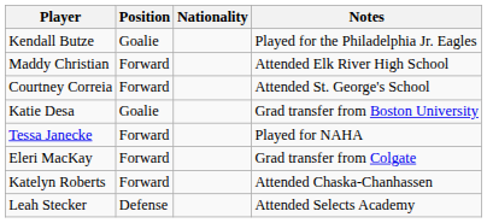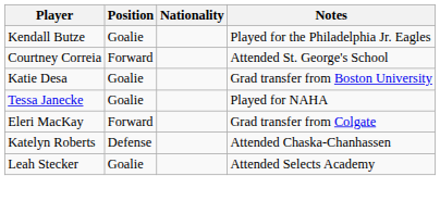- row: Maddy Christian | Forward | Attended Elk River High School
Tessa Janecke | Position: Forward -> Goalie
Katelyn Roberts | Position: Forward -> Defense
Leah Stecker | Position: Defense -> Goalie
